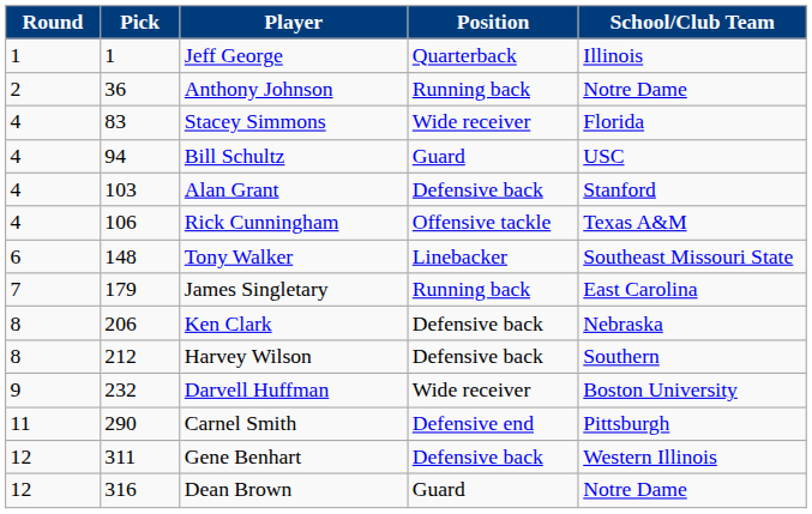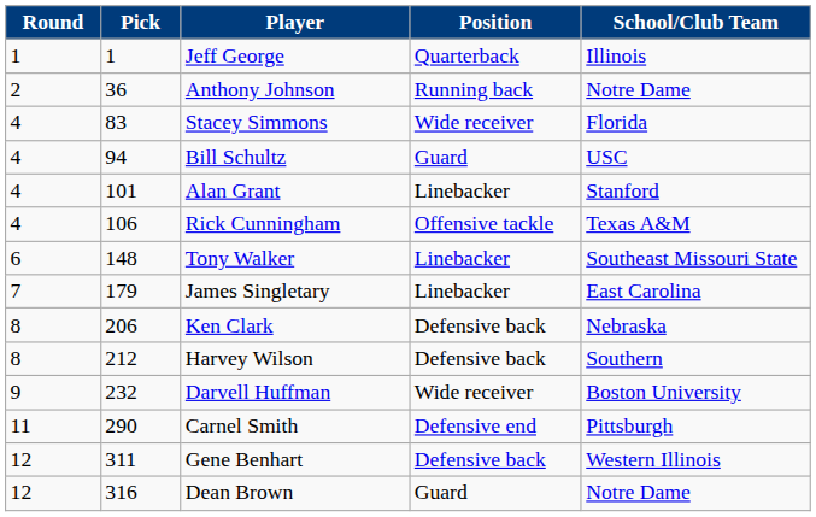Alan Grant | Pick: 103 -> 101
Alan Grant | Position: Defensive back -> Linebacker
James Singletary | Position: Running back -> Linebacker
